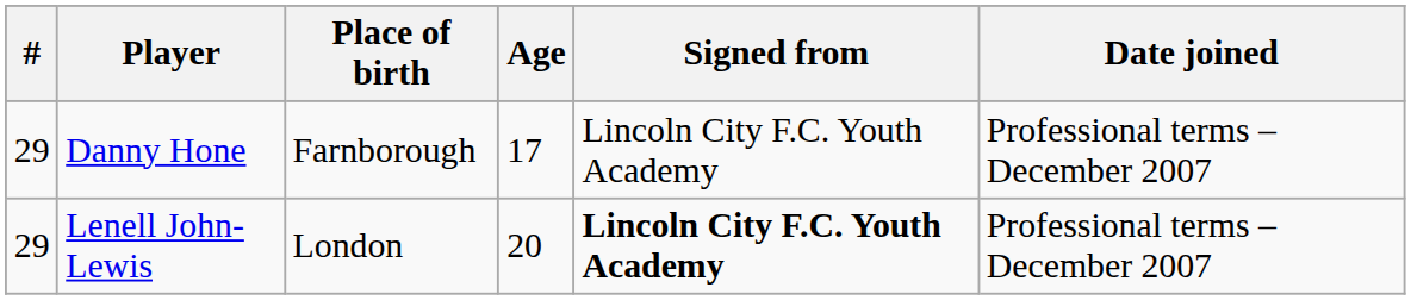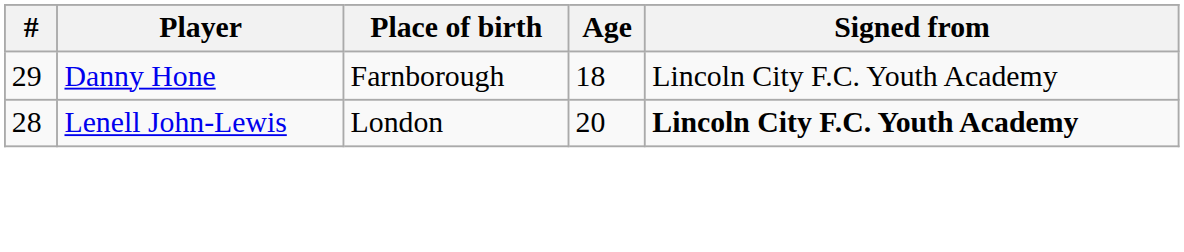- column: Date joined | Professional terms – December 2007 | Professional terms – December 2007
Danny Hone | Age: 17 -> 18
Lenell John-Lewis | #: 29 -> 28
